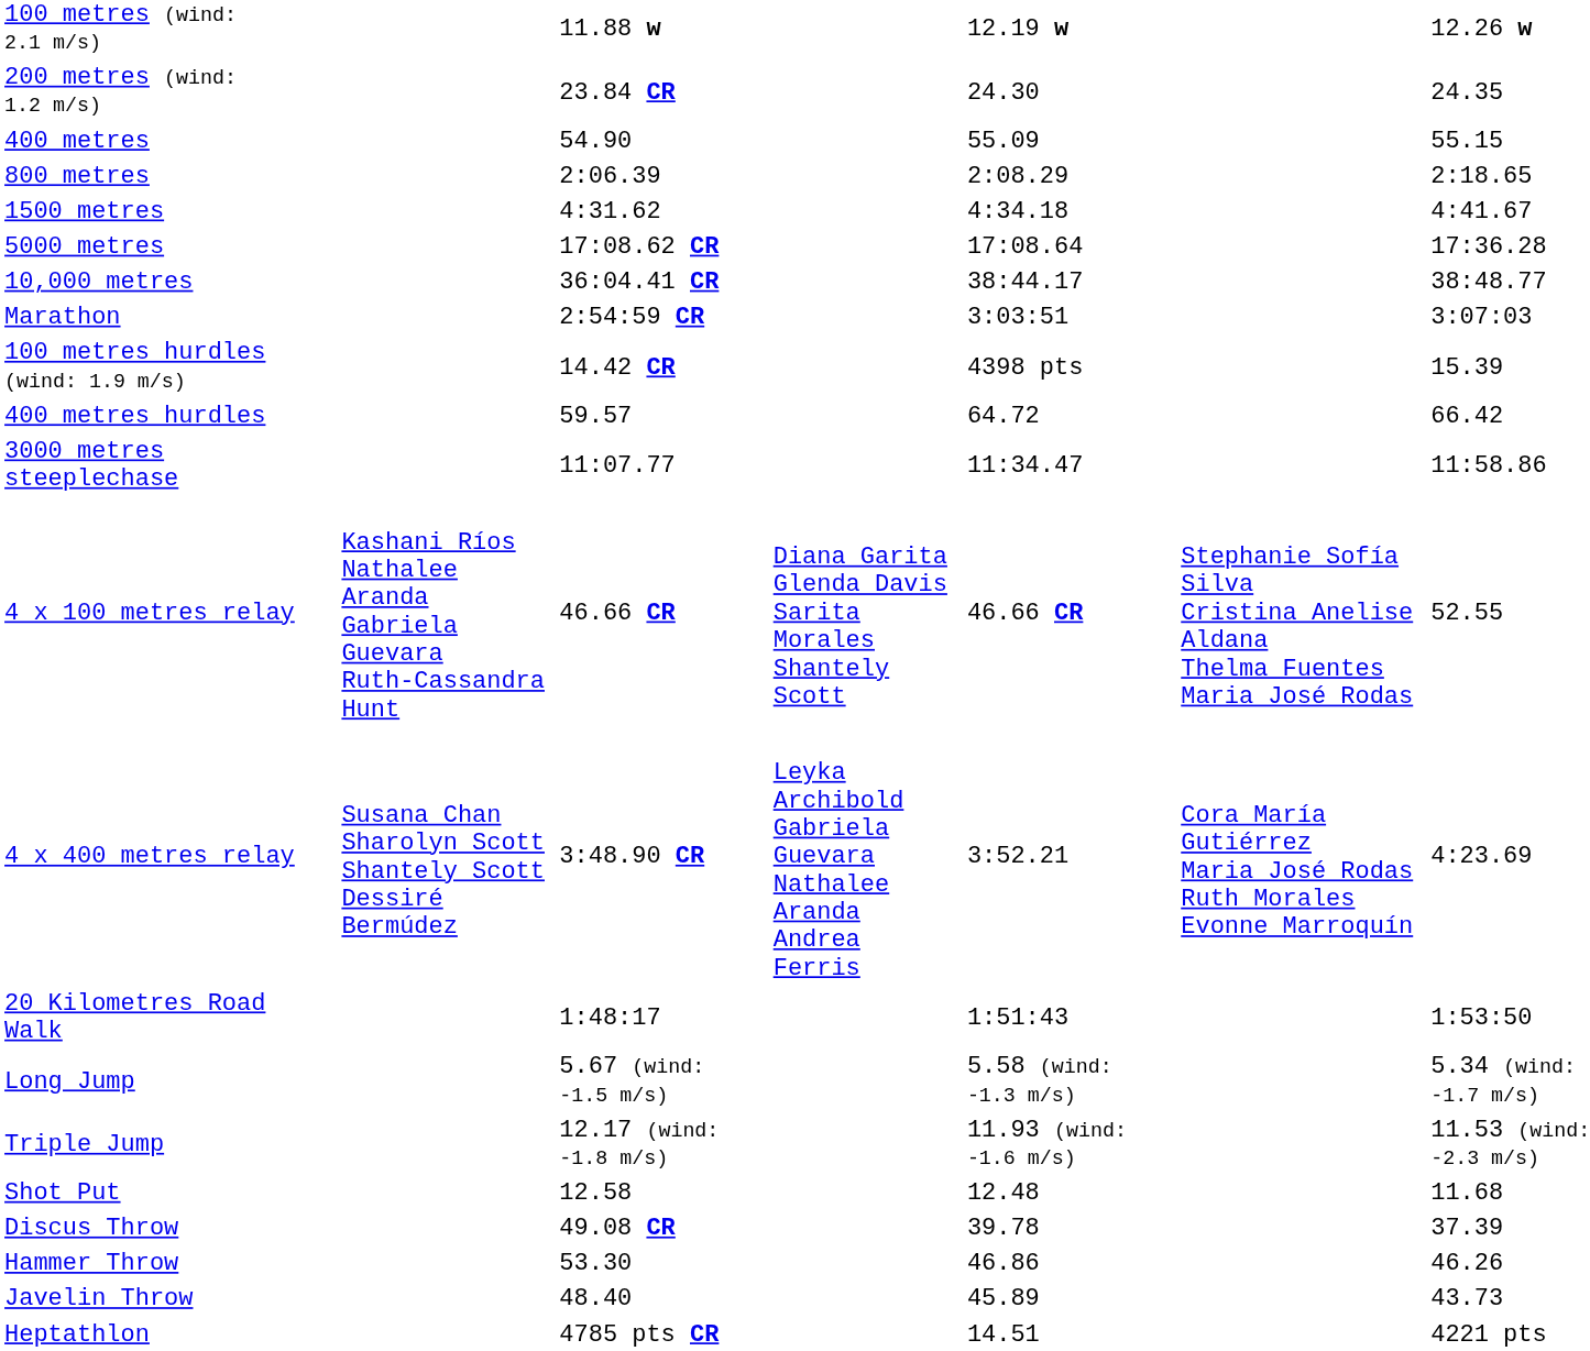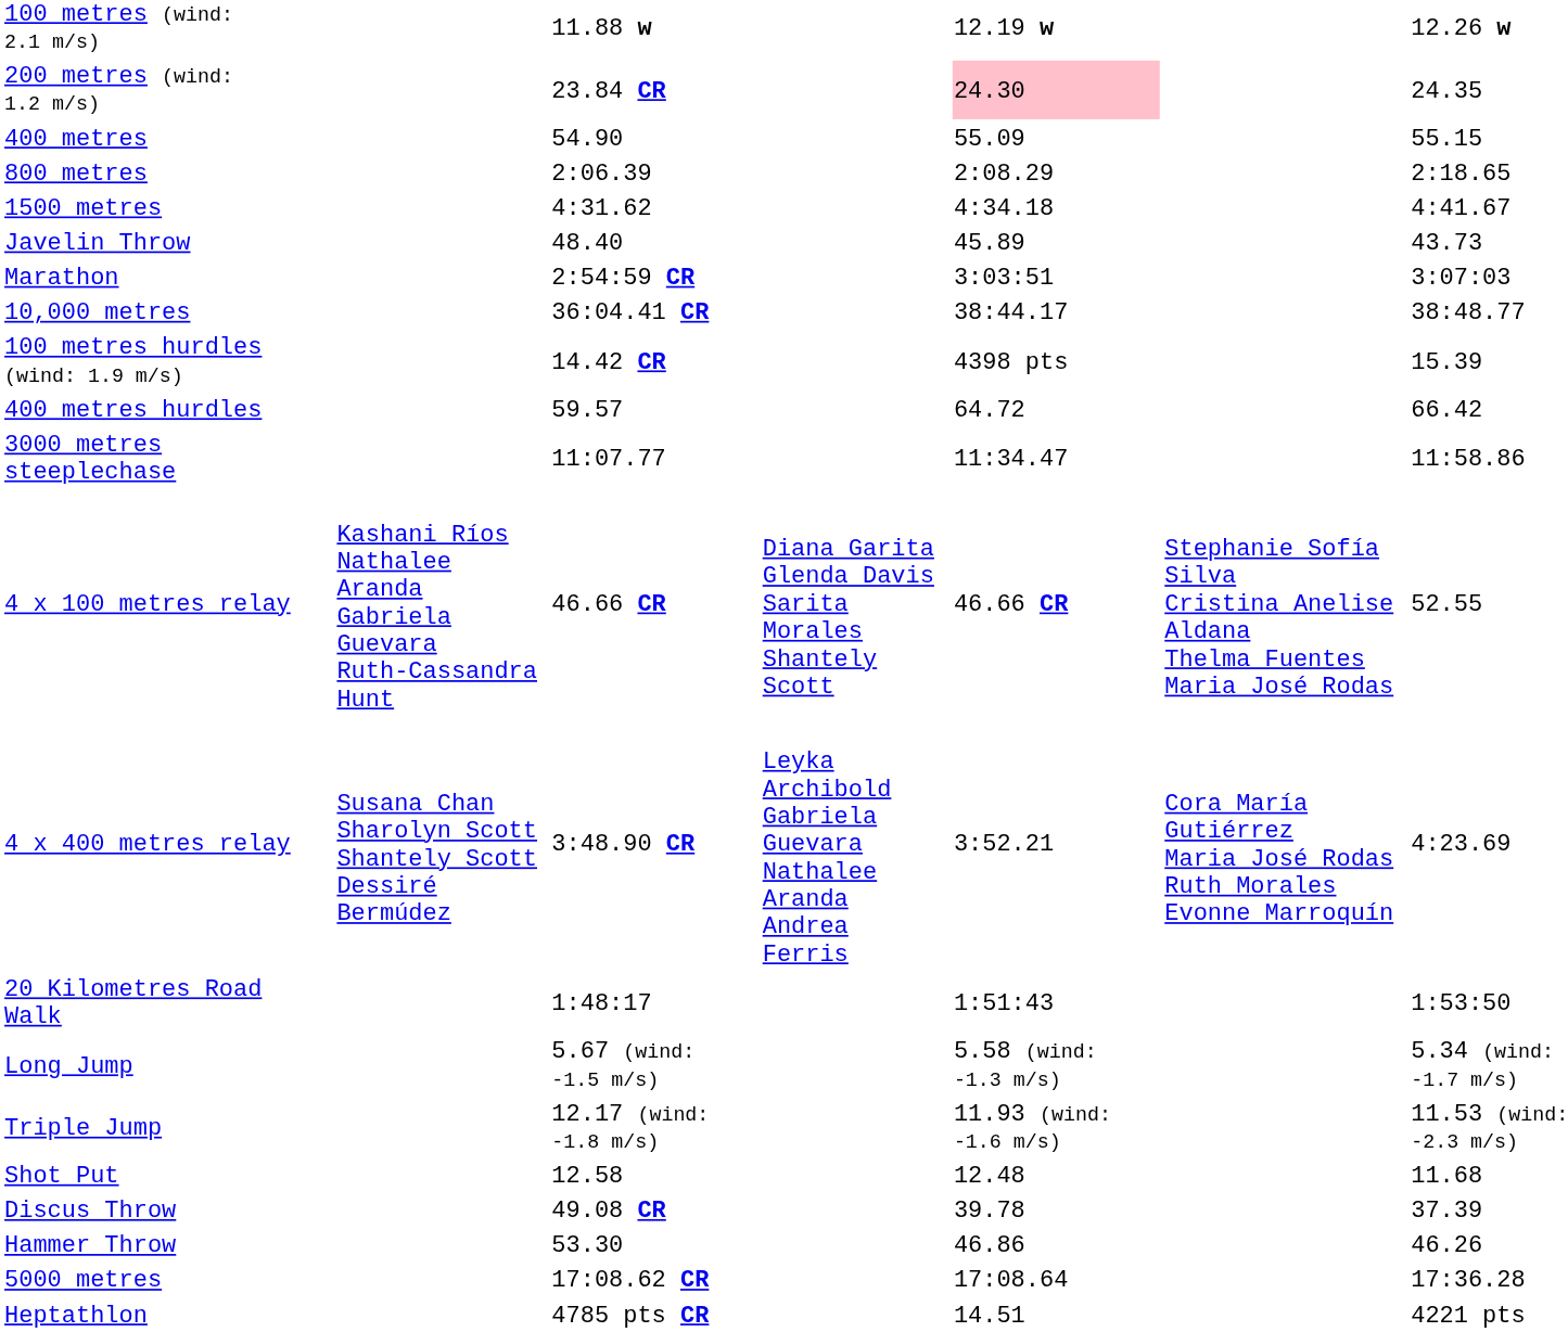200 metres (wind: 1.2 m/s) | column 5: no background -> pink background
rows swapped: 5000 metres <-> Javelin Throw
rows swapped: 10,000 metres <-> Marathon
